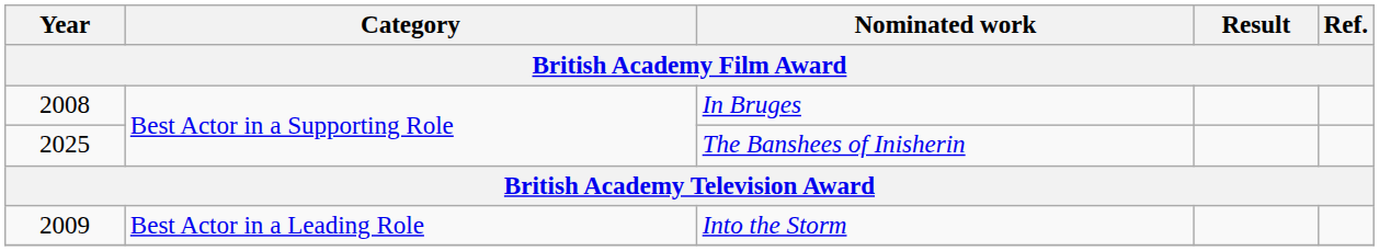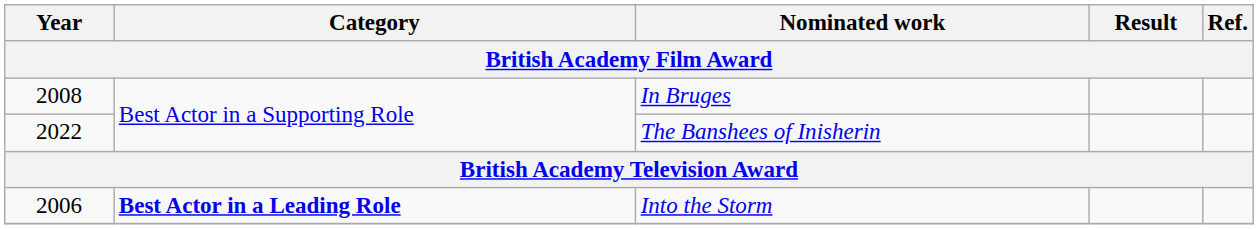The Banshees of Inisherin | Year: 2025 -> 2022
Into the Storm | Year: 2009 -> 2006
Into the Storm | Category: normal -> bold
